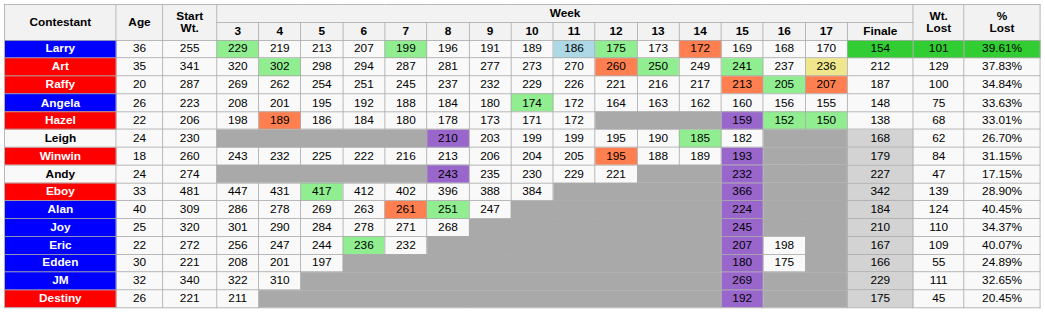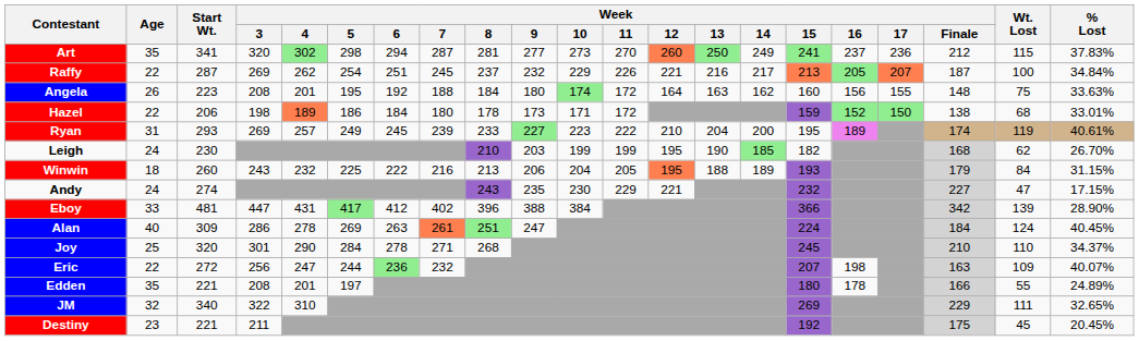- row: Larry | 36 | 255 | 229 | 219 | 213 | 207 | 199 | 196 | 191 | 189 | 186 | 175 | 173 | 172 | 169 | 168 | 170 | 154 | 101 | 39.61%
Art | Week / 17: khaki background -> no background
Art | Wt. Lost: 129 -> 115
Raffy | Age: 20 -> 22
+ row: Ryan | 31 | 293 | 269 | 257 | 249 | 245 | 239 | 233 | 227 | 223 | 222 | 210 | 204 | 200 | 195 | 189 | 174 | 119 | 40.61%
Eric | Week / Finale: 167 -> 163
Edden | Age: 30 -> 35
Edden | Week / 16: 175 -> 178
Destiny | Age: 26 -> 23
